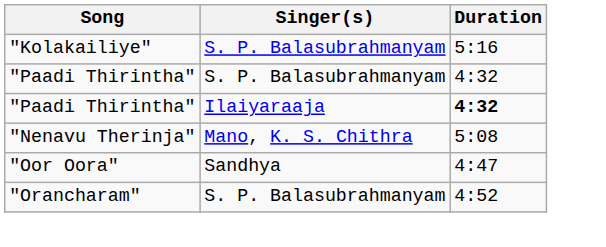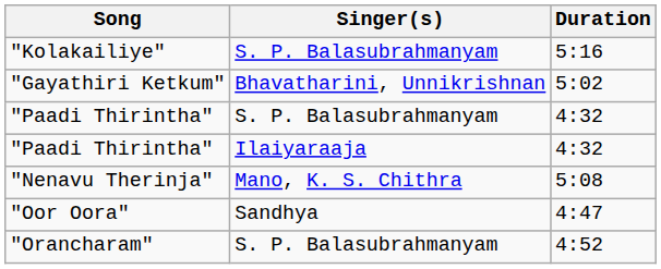+ row: "Gayathiri Ketkum" | Bhavatharini, Unnikrishnan | 5:02
"Paadi Thirintha" / Ilaiyaraaja | Duration: bold -> normal
